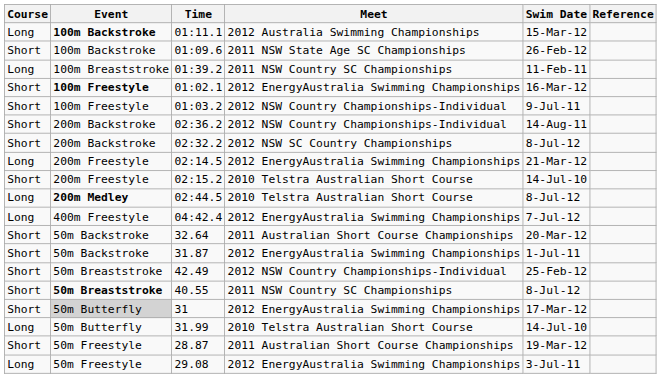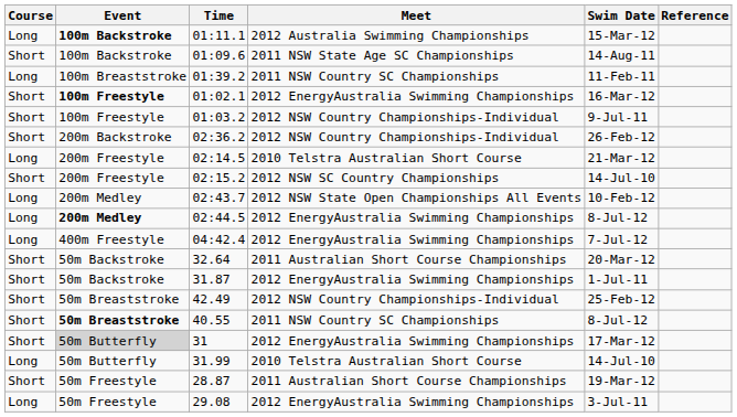01:09.6 | Swim Date: 26-Feb-12 -> 14-Aug-11
02:36.2 | Swim Date: 14-Aug-11 -> 26-Feb-12
- row: Short | 200m Backstroke | 02:32.2 | 2012 NSW SC Country Championships | 8-Jul-12
02:14.5 | Meet: 2012 EnergyAustralia Swimming Championships -> 2010 Telstra Australian Short Course
02:15.2 | Meet: 2010 Telstra Australian Short Course -> 2012 NSW SC Country Championships
+ row: Long | 200m Medley | 02:43.7 | 2012 NSW State Open Championships All Events | 10-Feb-12
02:44.5 | Meet: 2010 Telstra Australian Short Course -> 2012 EnergyAustralia Swimming Championships
